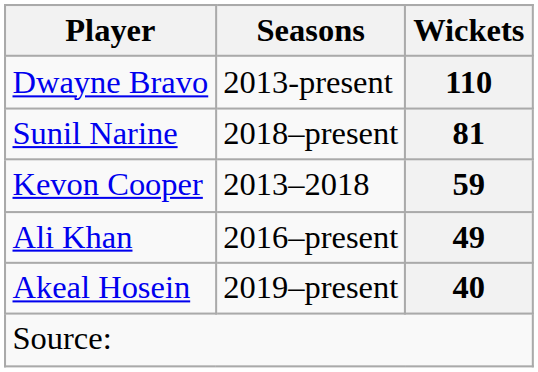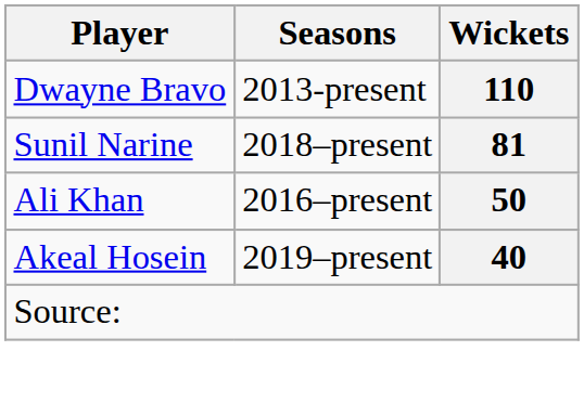- row: Kevon Cooper | 2013–2018 | 59
Ali Khan | Wickets: 49 -> 50
